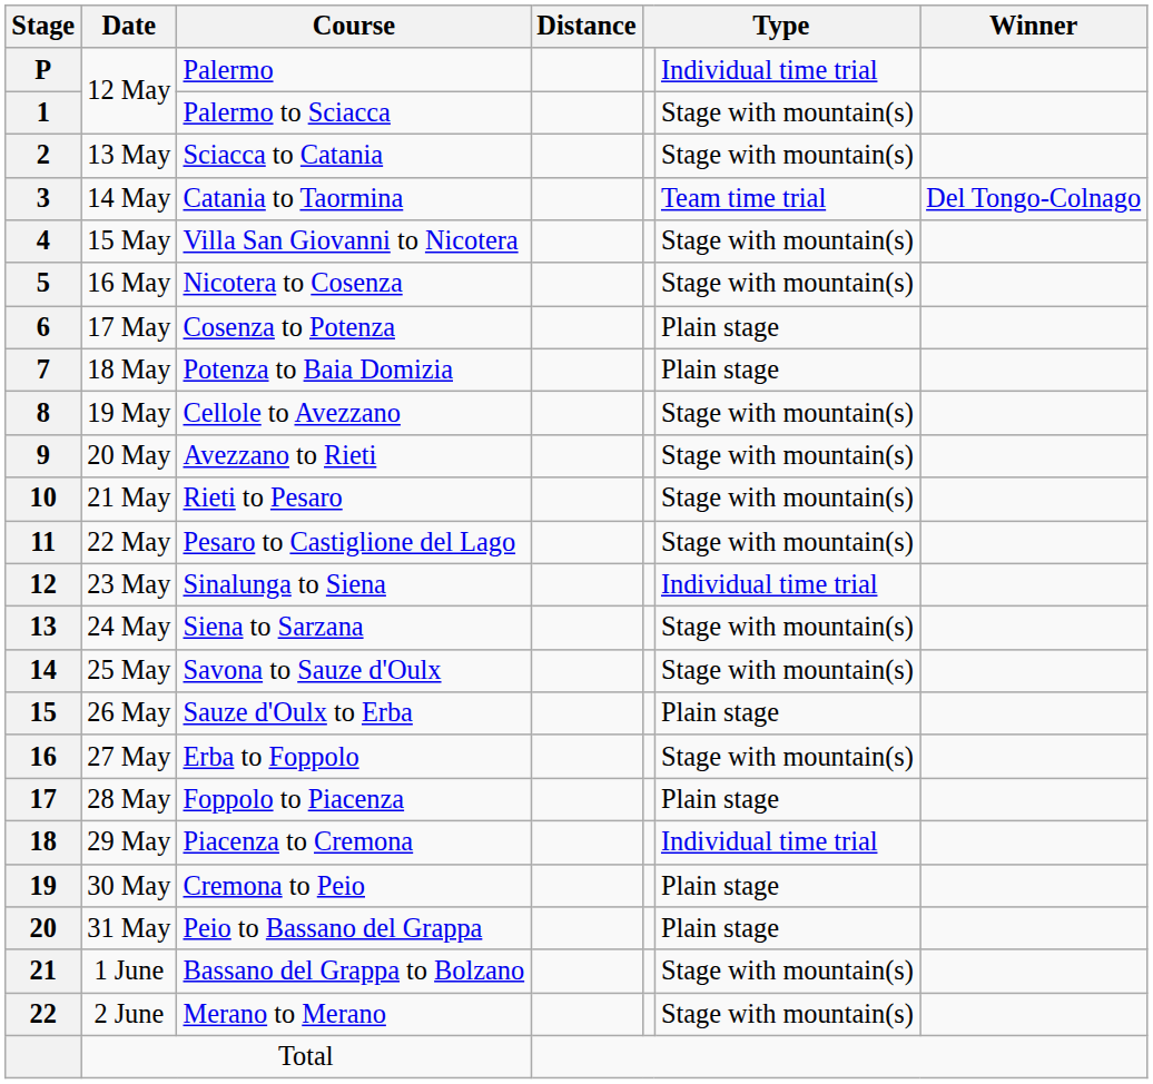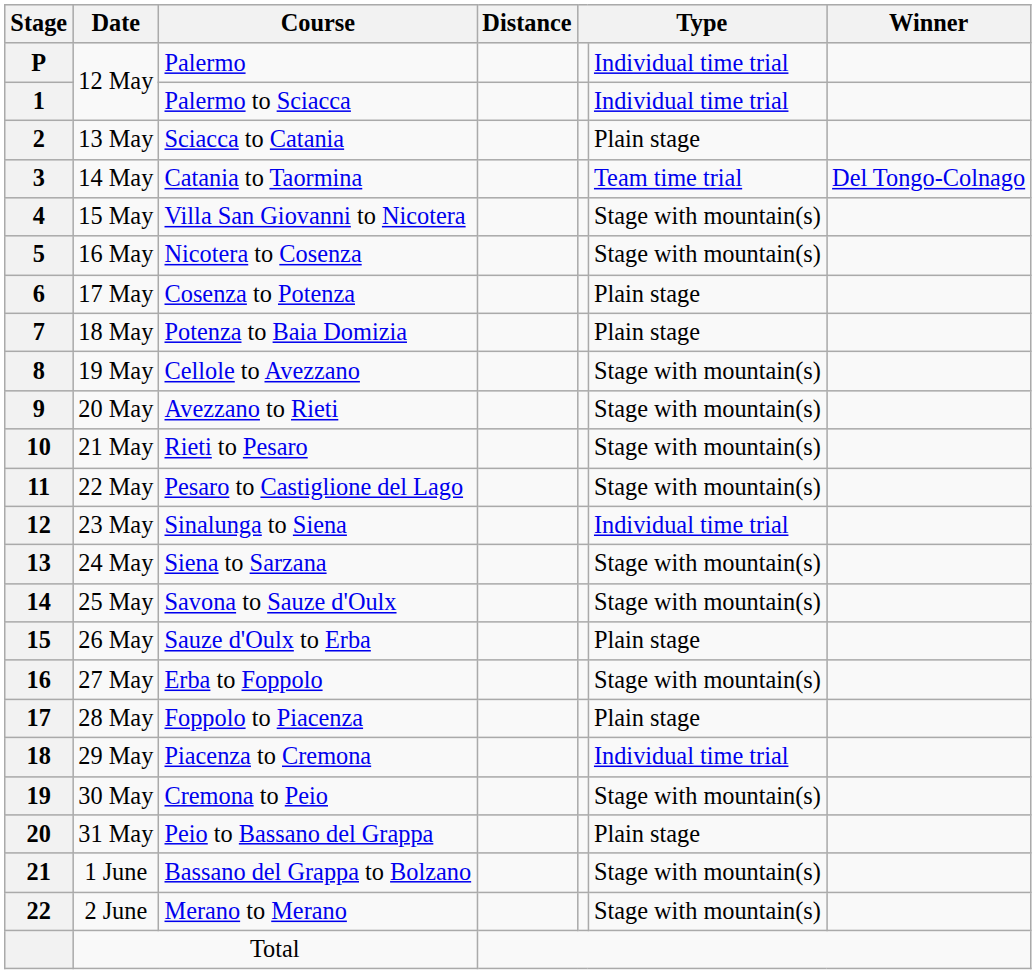Palermo to Sciacca | column 6: Stage with mountain(s) -> Individual time trial
Sciacca to Catania | column 6: Stage with mountain(s) -> Plain stage
Cremona to Peio | column 6: Plain stage -> Stage with mountain(s)
